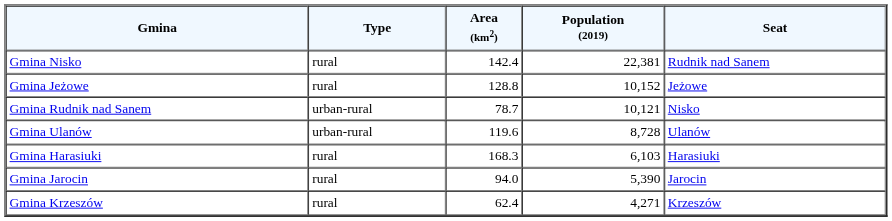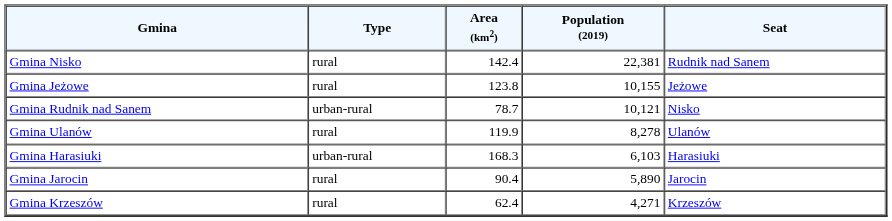Gmina Jeżowe | Area (km2): 128.8 -> 123.8
Gmina Jeżowe | Population (2019): 10,152 -> 10,155
Gmina Ulanów | Type: urban-rural -> rural
Gmina Ulanów | Area (km2): 119.6 -> 119.9
Gmina Ulanów | Population (2019): 8,728 -> 8,278
Gmina Harasiuki | Type: rural -> urban-rural
Gmina Jarocin | Area (km2): 94.0 -> 90.4
Gmina Jarocin | Population (2019): 5,390 -> 5,890
